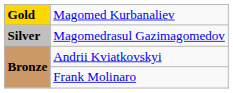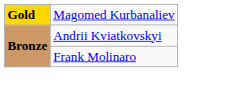- row: Silver | Magomedrasul Gazimagomedov
